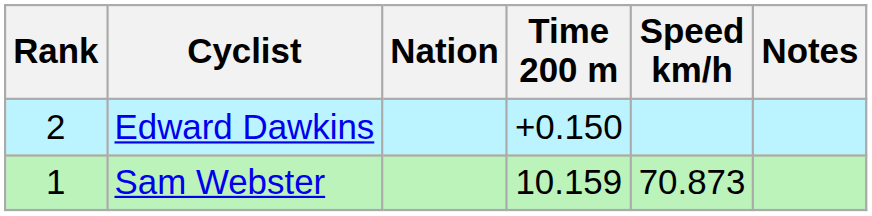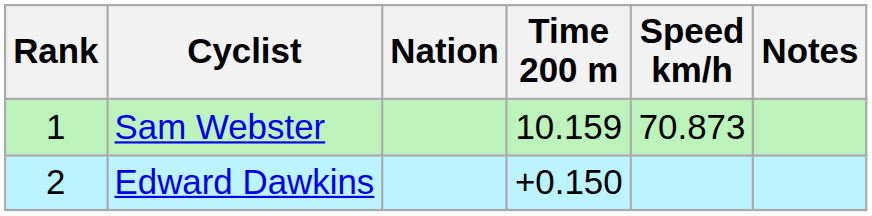rows swapped: Sam Webster <-> Edward Dawkins
